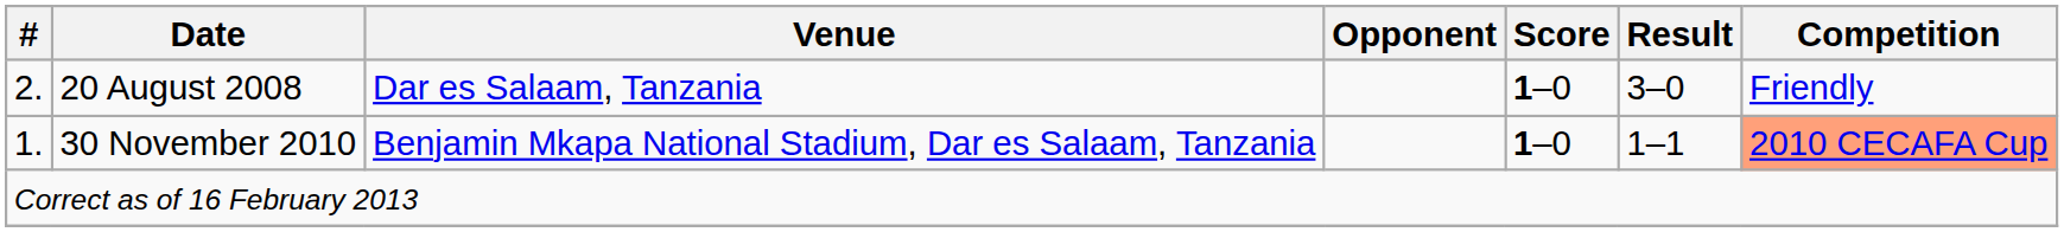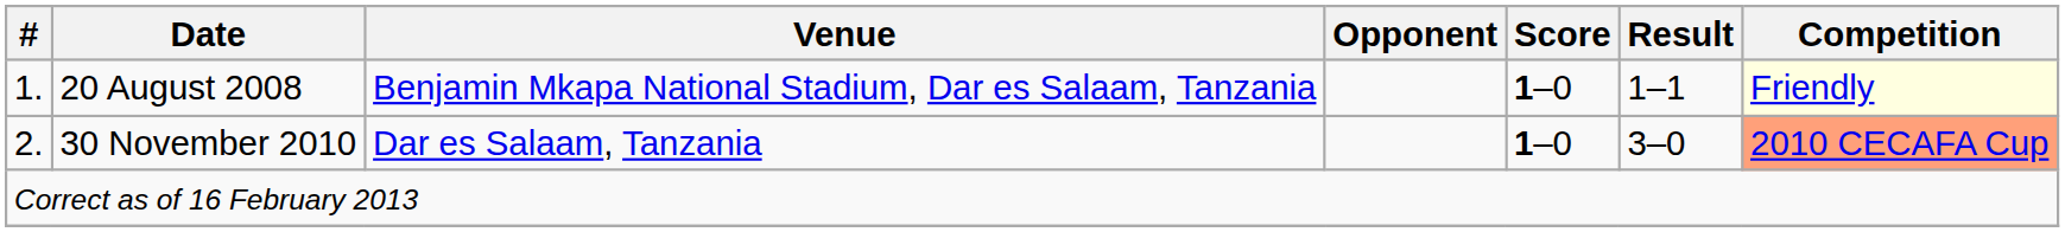20 August 2008 | #: 2. -> 1.
20 August 2008 | Venue: Dar es Salaam, Tanzania -> Benjamin Mkapa National Stadium, Dar es Salaam, Tanzania
20 August 2008 | Result: 3–0 -> 1–1
20 August 2008 | Competition: no background -> lightyellow background
30 November 2010 | #: 1. -> 2.
30 November 2010 | Venue: Benjamin Mkapa National Stadium, Dar es Salaam, Tanzania -> Dar es Salaam, Tanzania
30 November 2010 | Result: 1–1 -> 3–0
